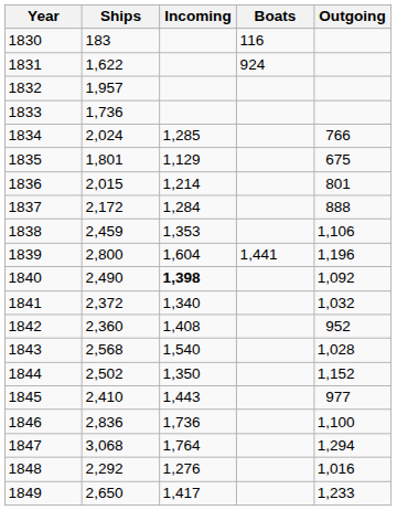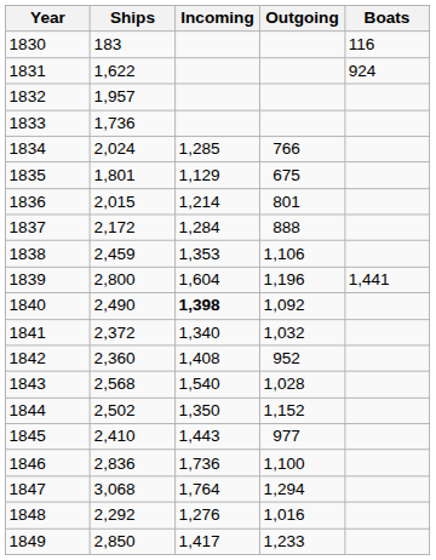columns swapped: Outgoing <-> Boats
1849 | Ships: 2,650 -> 2,850
